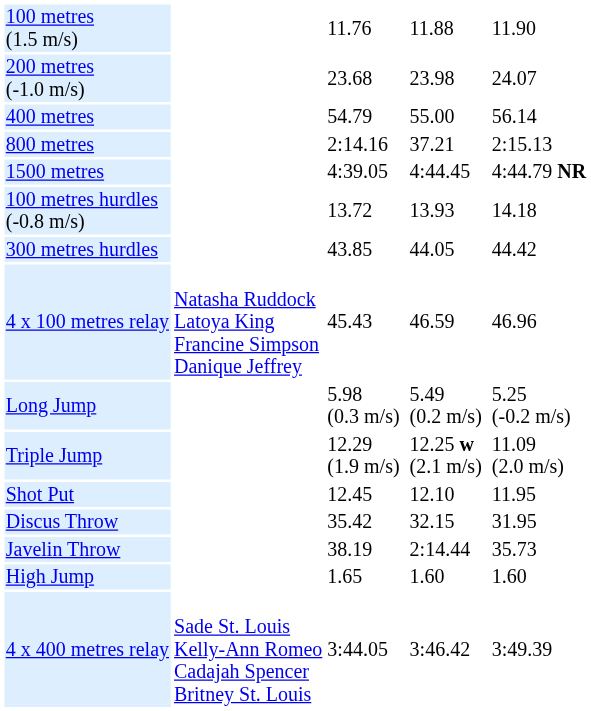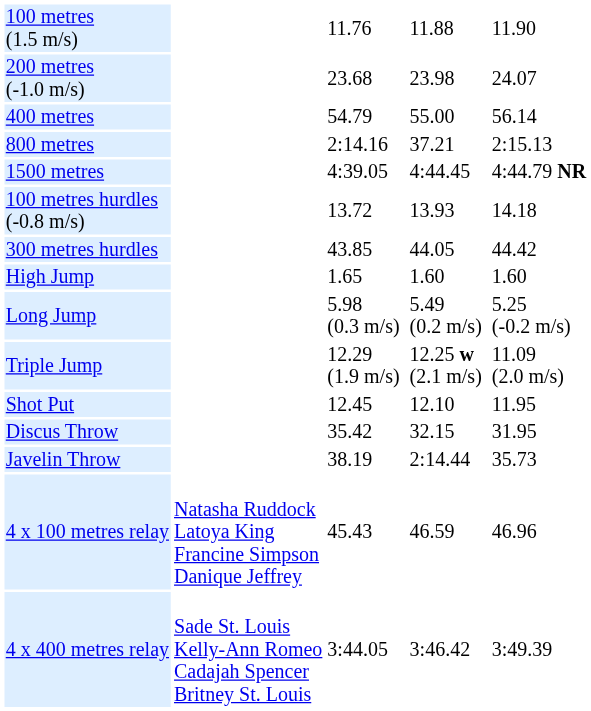rows swapped: High Jump <-> 4 x 100 metres relay
